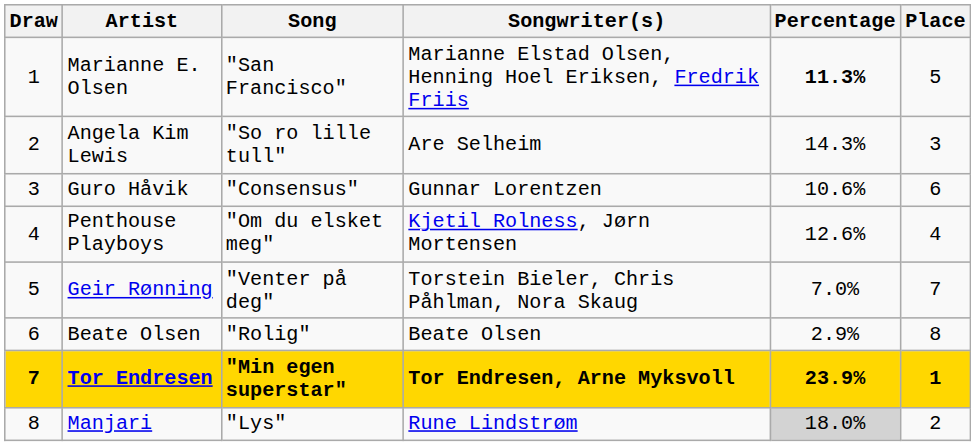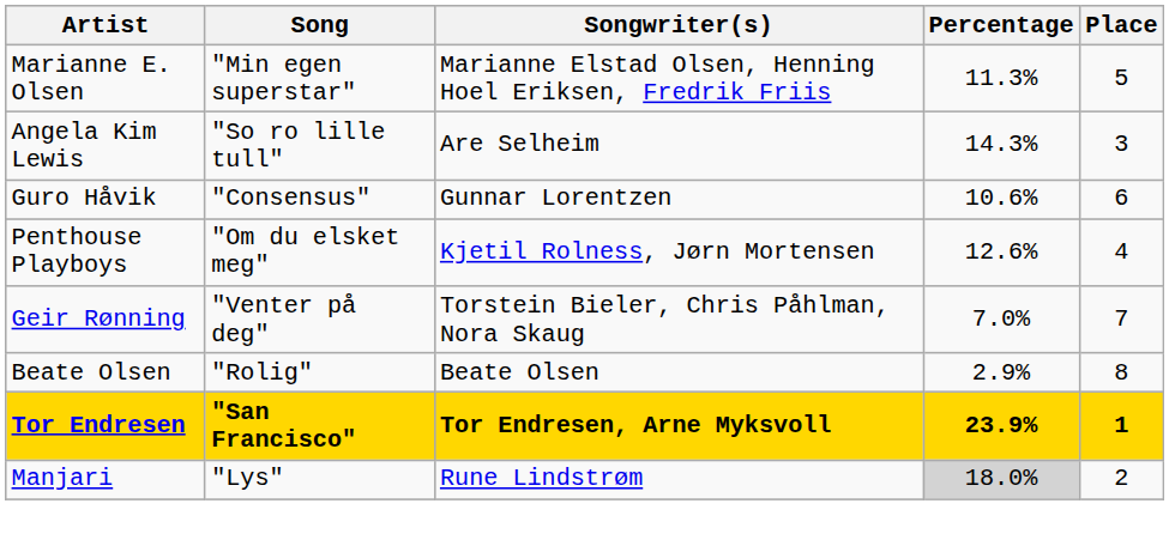- column: Draw | 1 | 2 | 3 | 4 | 5 | 6 | 7 | 8
Marianne E. Olsen | Song: "San Francisco" -> "Min egen superstar"
Marianne E. Olsen | Percentage: bold -> normal
Tor Endresen | Song: "Min egen superstar" -> "San Francisco"
